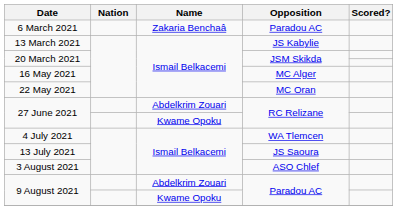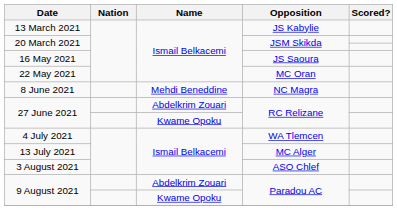- row: 6 March 2021 | Zakaria Benchaâ | Paradou AC
16 May 2021 | Opposition: MC Alger -> JS Saoura
+ row: 8 June 2021 | Mehdi Beneddine | NC Magra
13 July 2021 | Opposition: JS Saoura -> MC Alger
